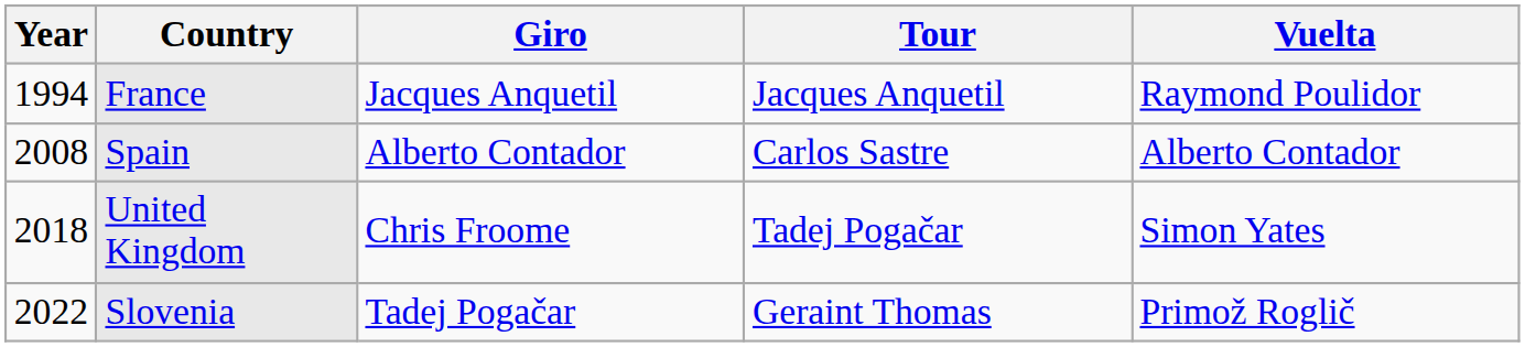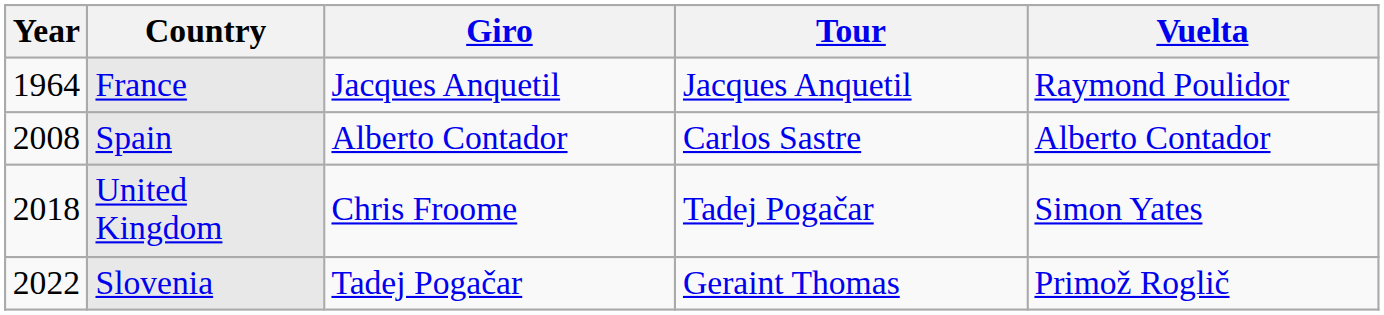France | Year: 1994 -> 1964
